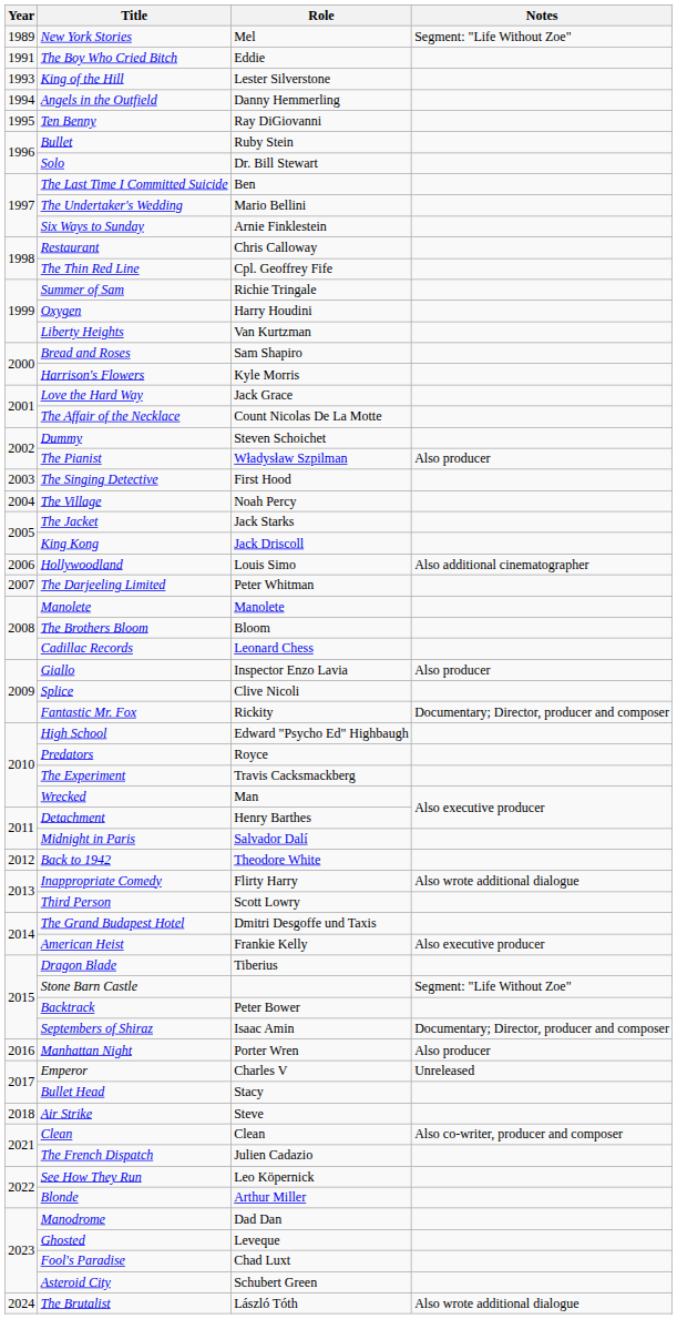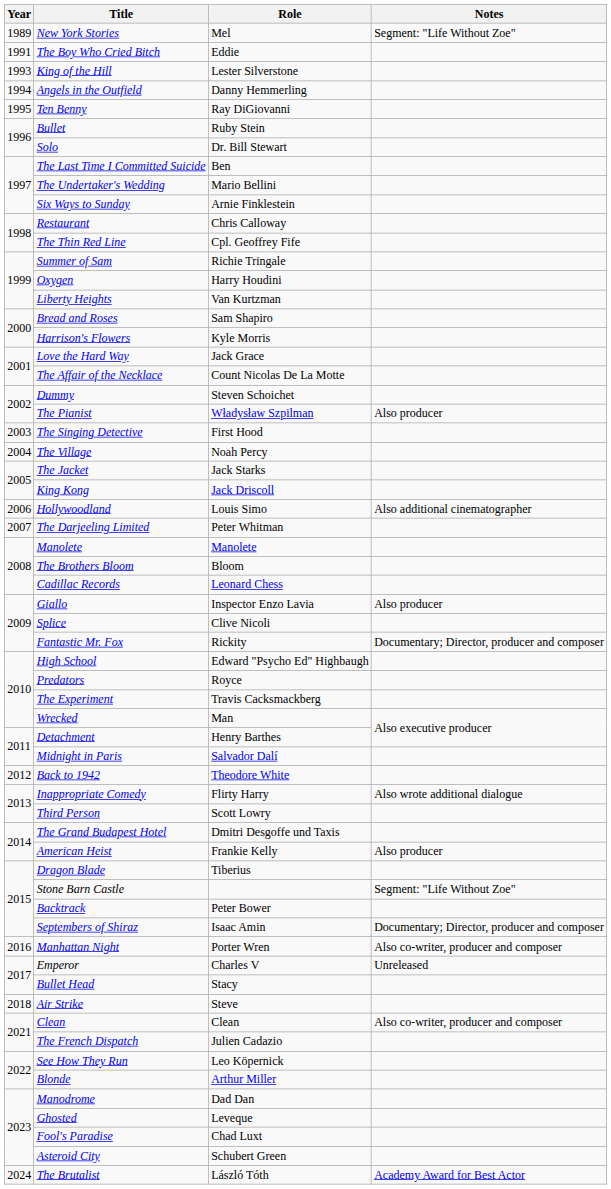American Heist | Notes: Also executive producer -> Also producer
Manhattan Night | Notes: Also producer -> Also co-writer, producer and composer
The Brutalist | Notes: Also wrote additional dialogue -> Academy Award for Best Actor
